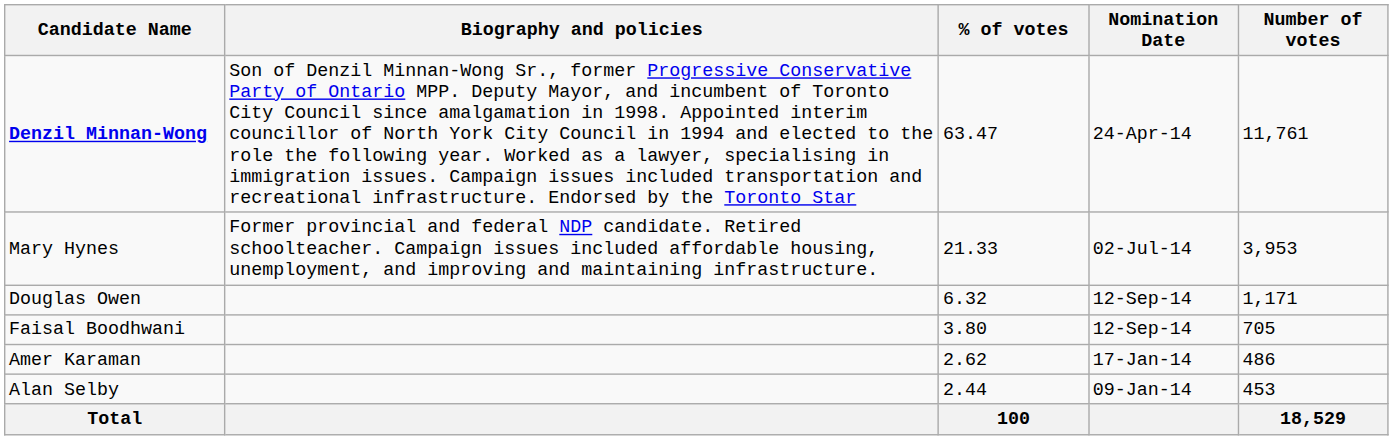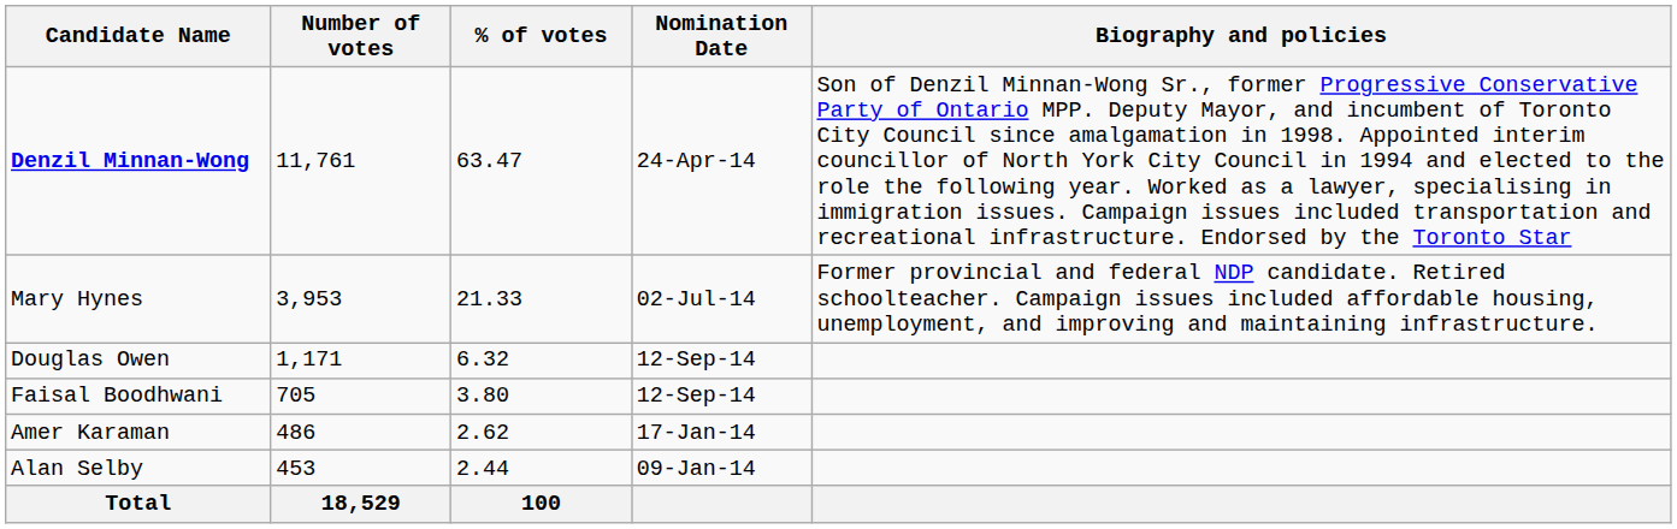columns swapped: Number of votes <-> Biography and policies
